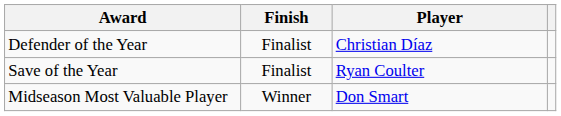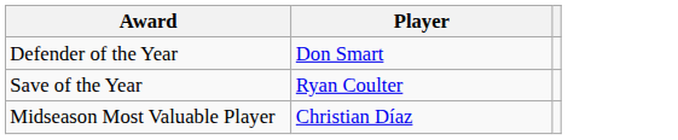- column: Finish | Finalist | Finalist | Winner
Defender of the Year | Player: Christian Díaz -> Don Smart
Midseason Most Valuable Player | Player: Don Smart -> Christian Díaz
